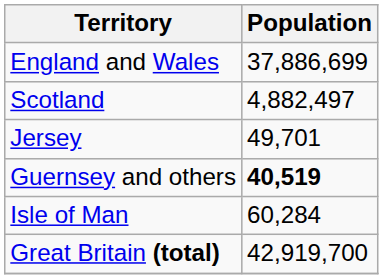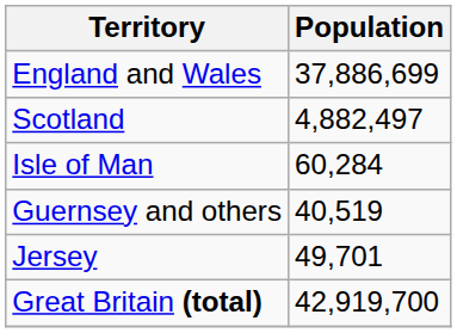rows swapped: Jersey <-> Isle of Man
Guernsey and others | Population: bold -> normal
